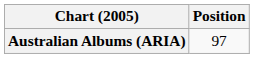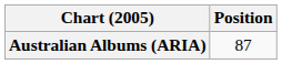Australian Albums (ARIA) | Position: 97 -> 87
